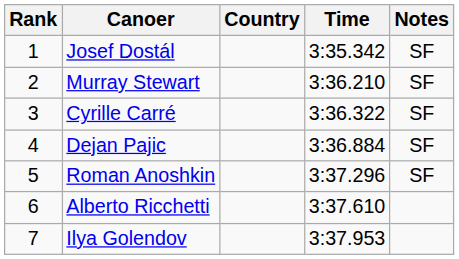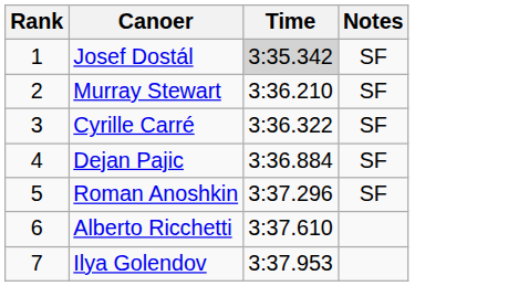- column: Country
Josef Dostál | Time: no background -> lightgrey background
